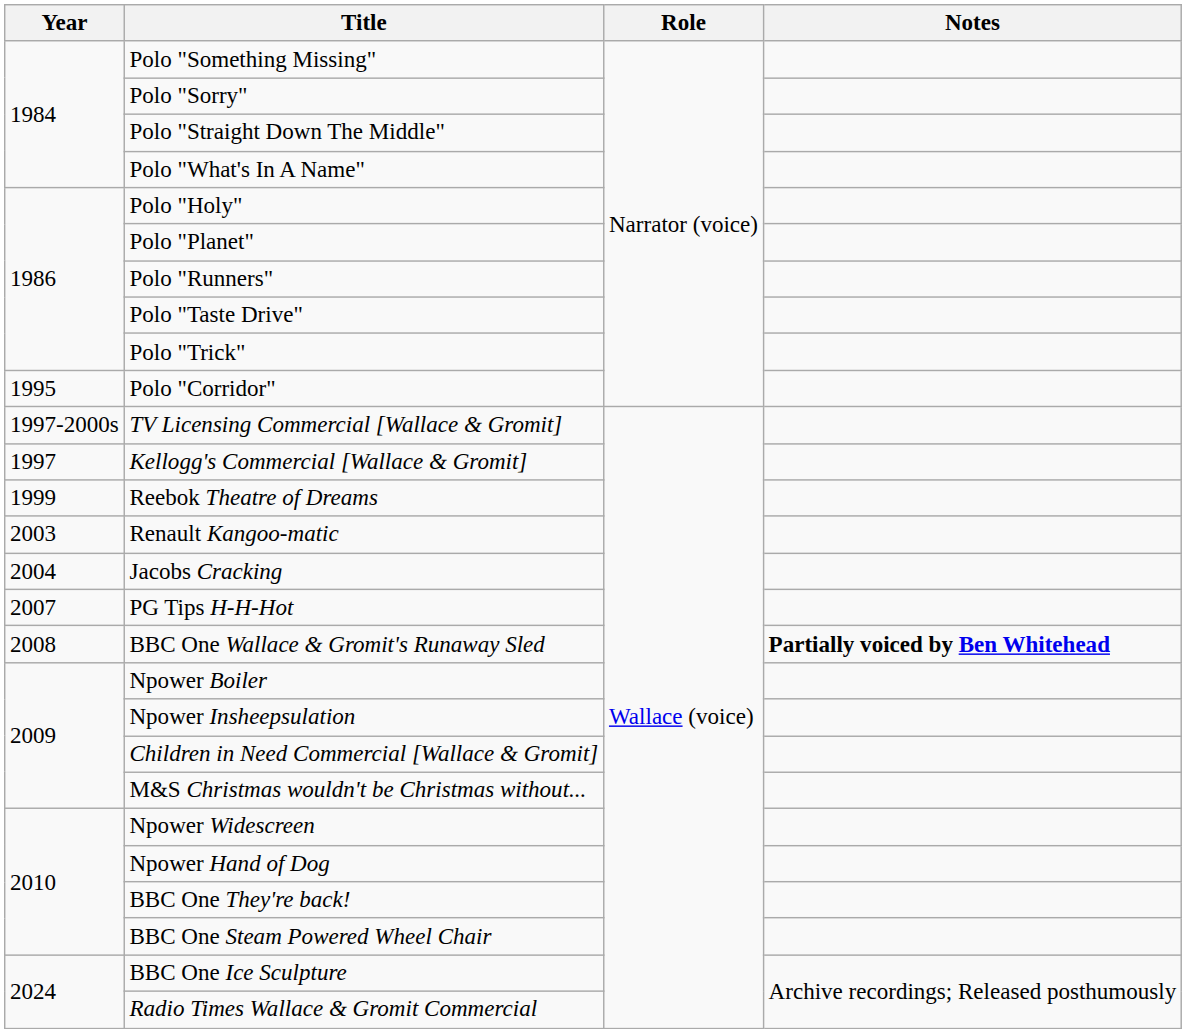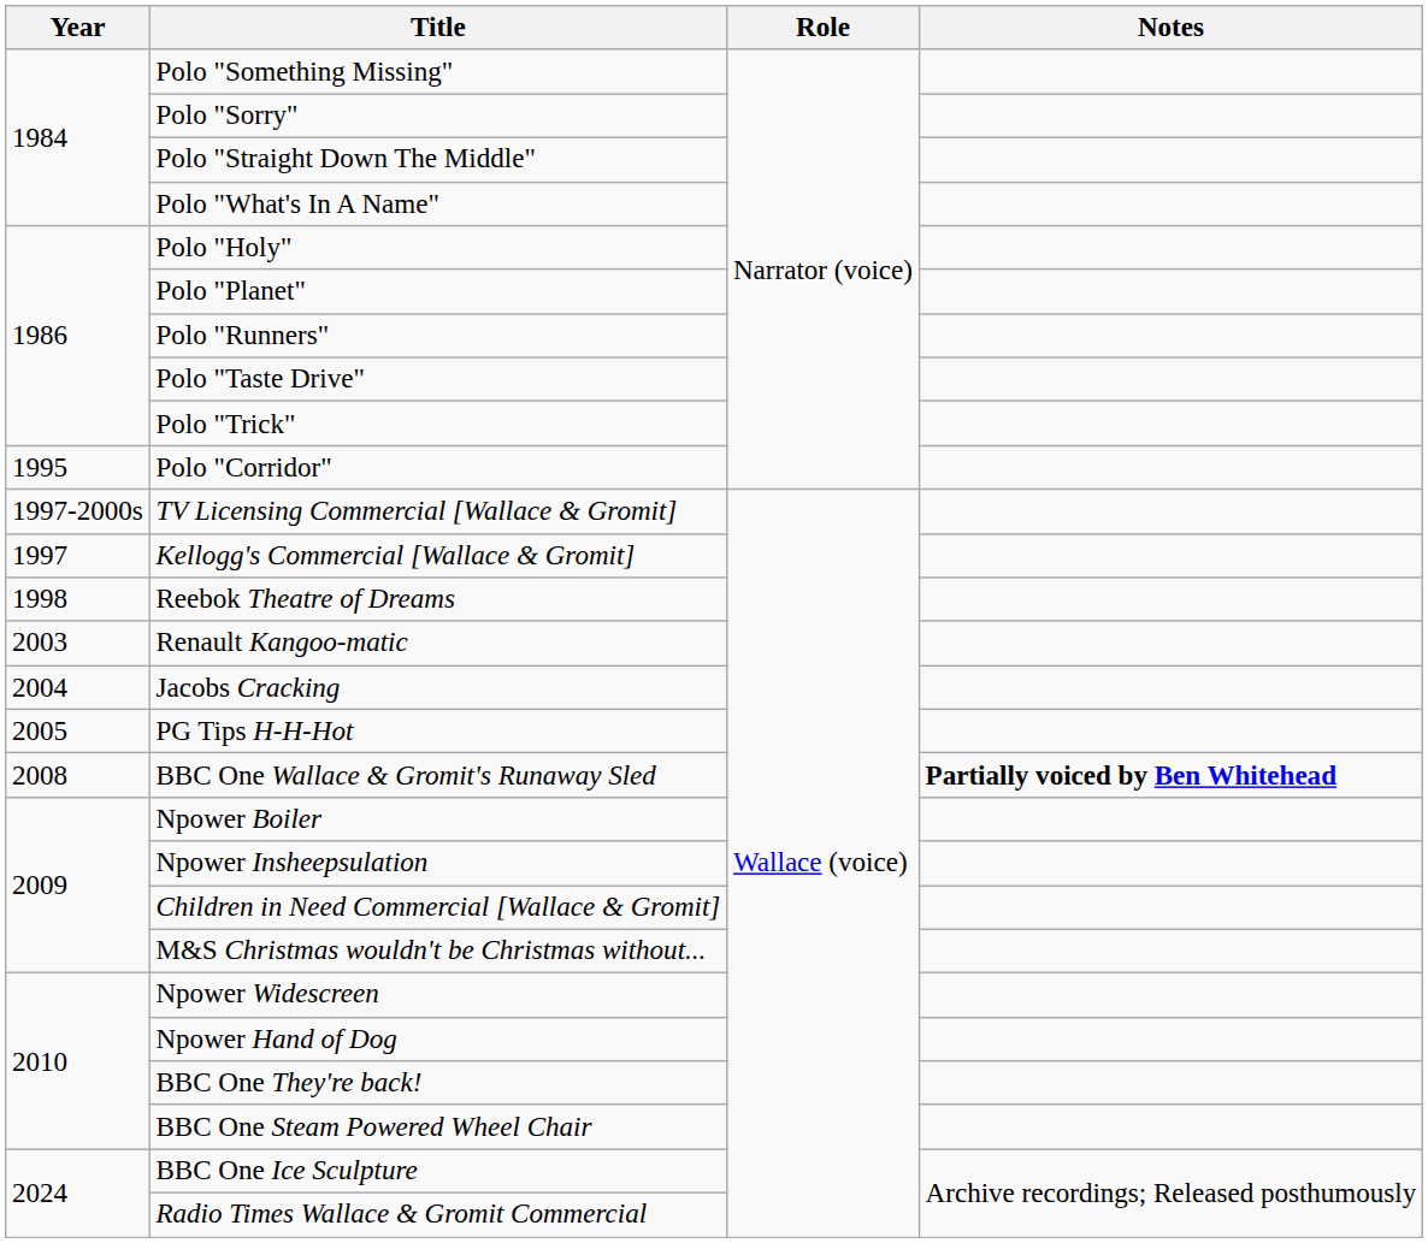Reebok Theatre of Dreams | Year: 1999 -> 1998
PG Tips H-H-Hot | Year: 2007 -> 2005
